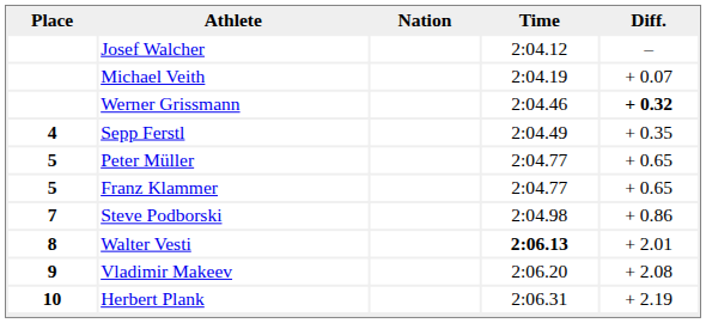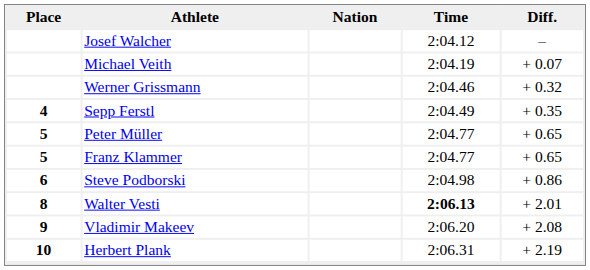Werner Grissmann | Diff.: bold -> normal
Steve Podborski | Place: 7 -> 6
